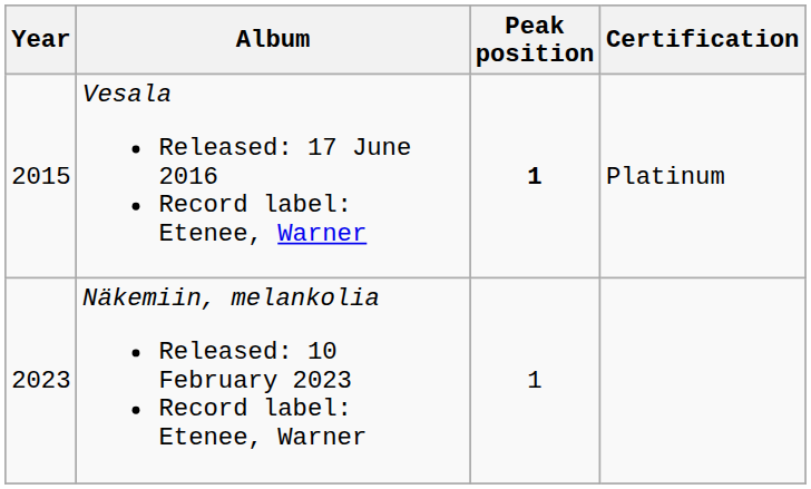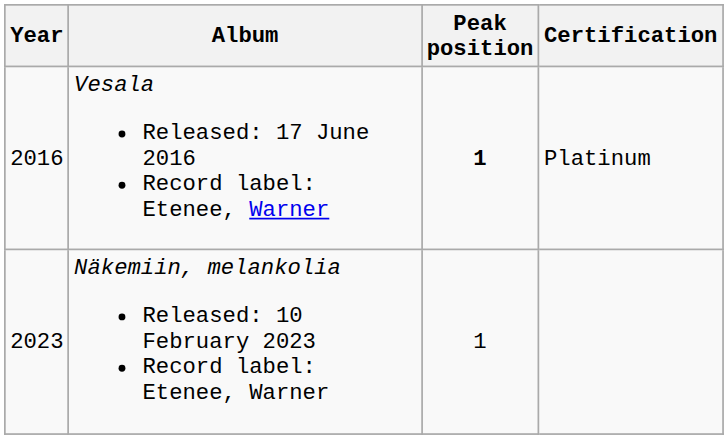Vesala Released: 17 June 2016 Record label: Etenee, Warner | Year: 2015 -> 2016
